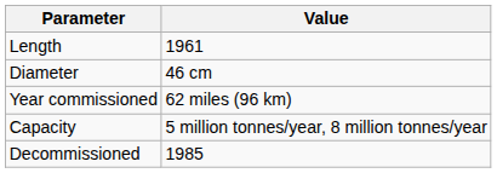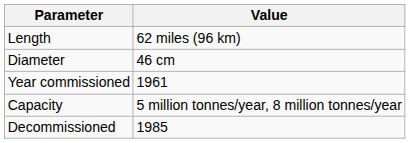Length | Value: 1961 -> 62 miles (96 km)
Year commissioned | Value: 62 miles (96 km) -> 1961
